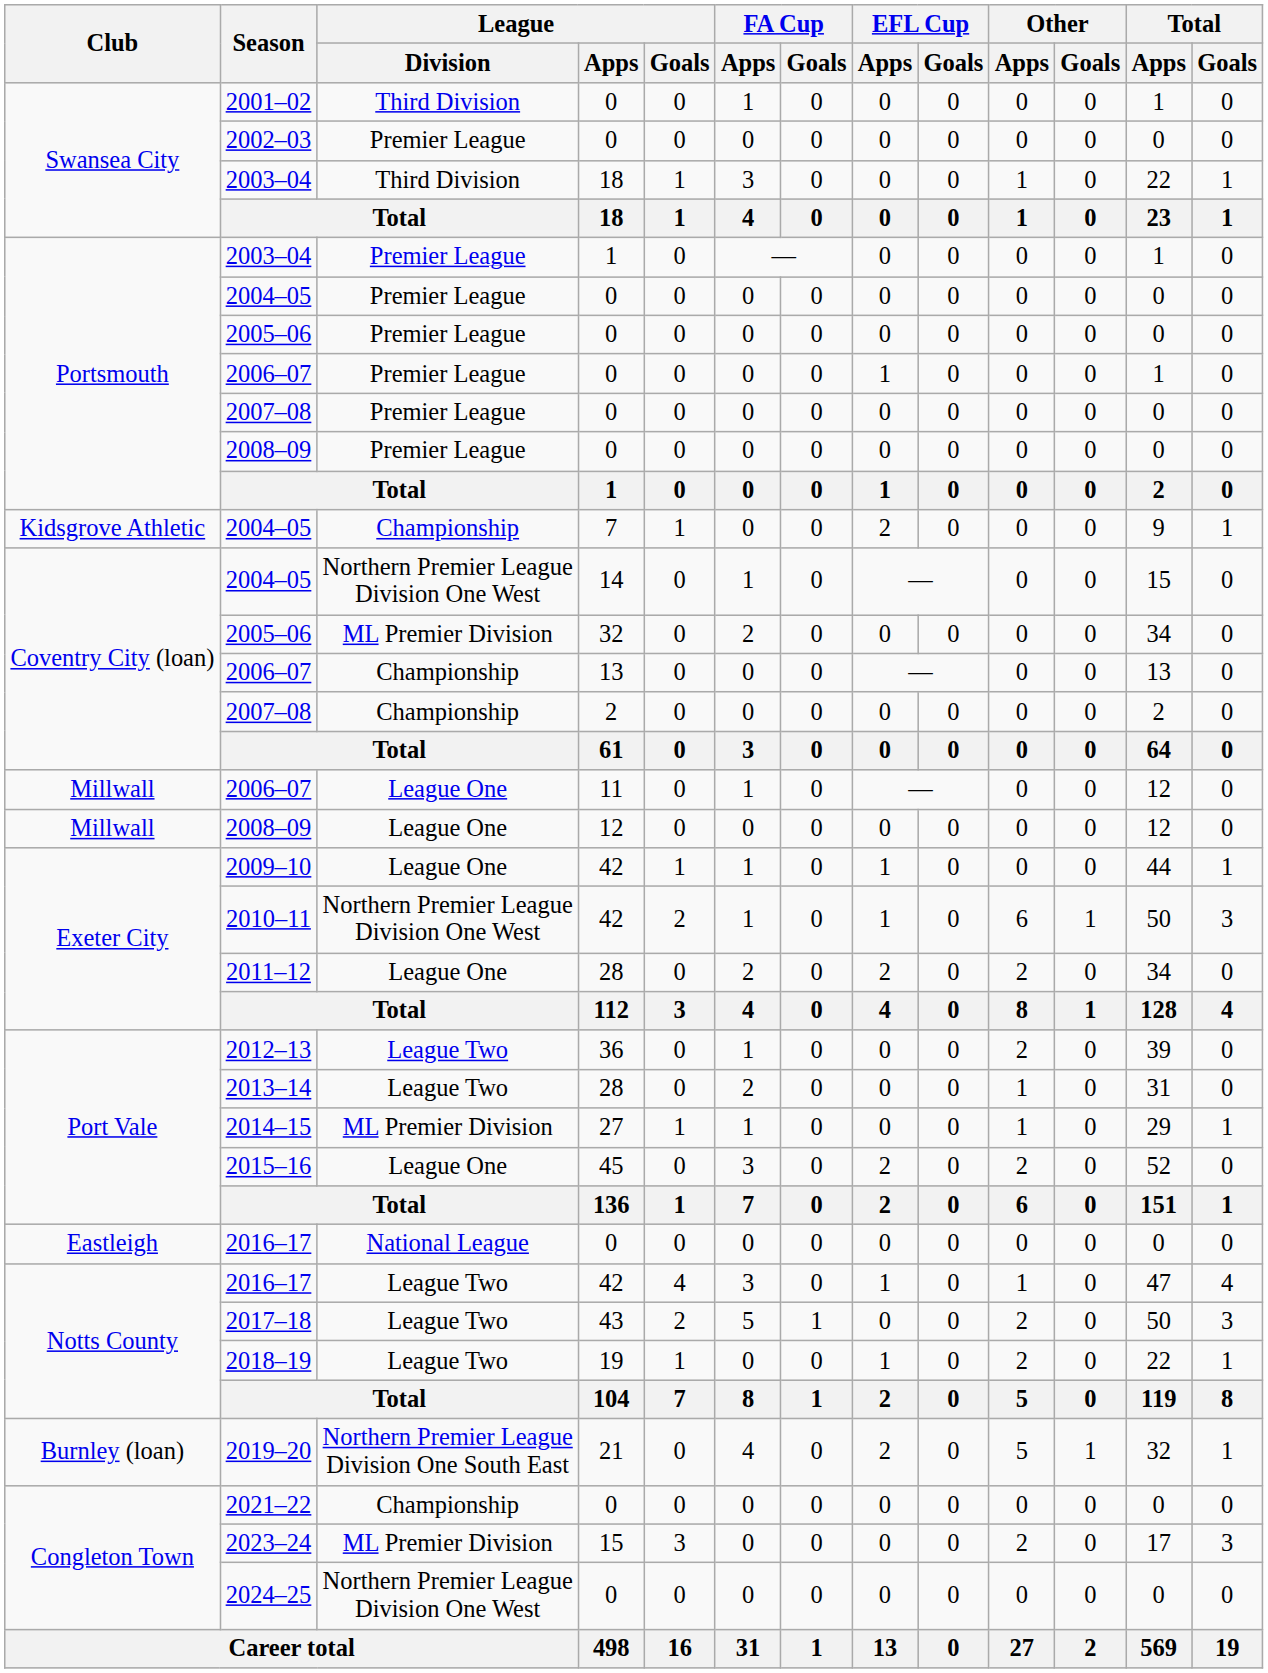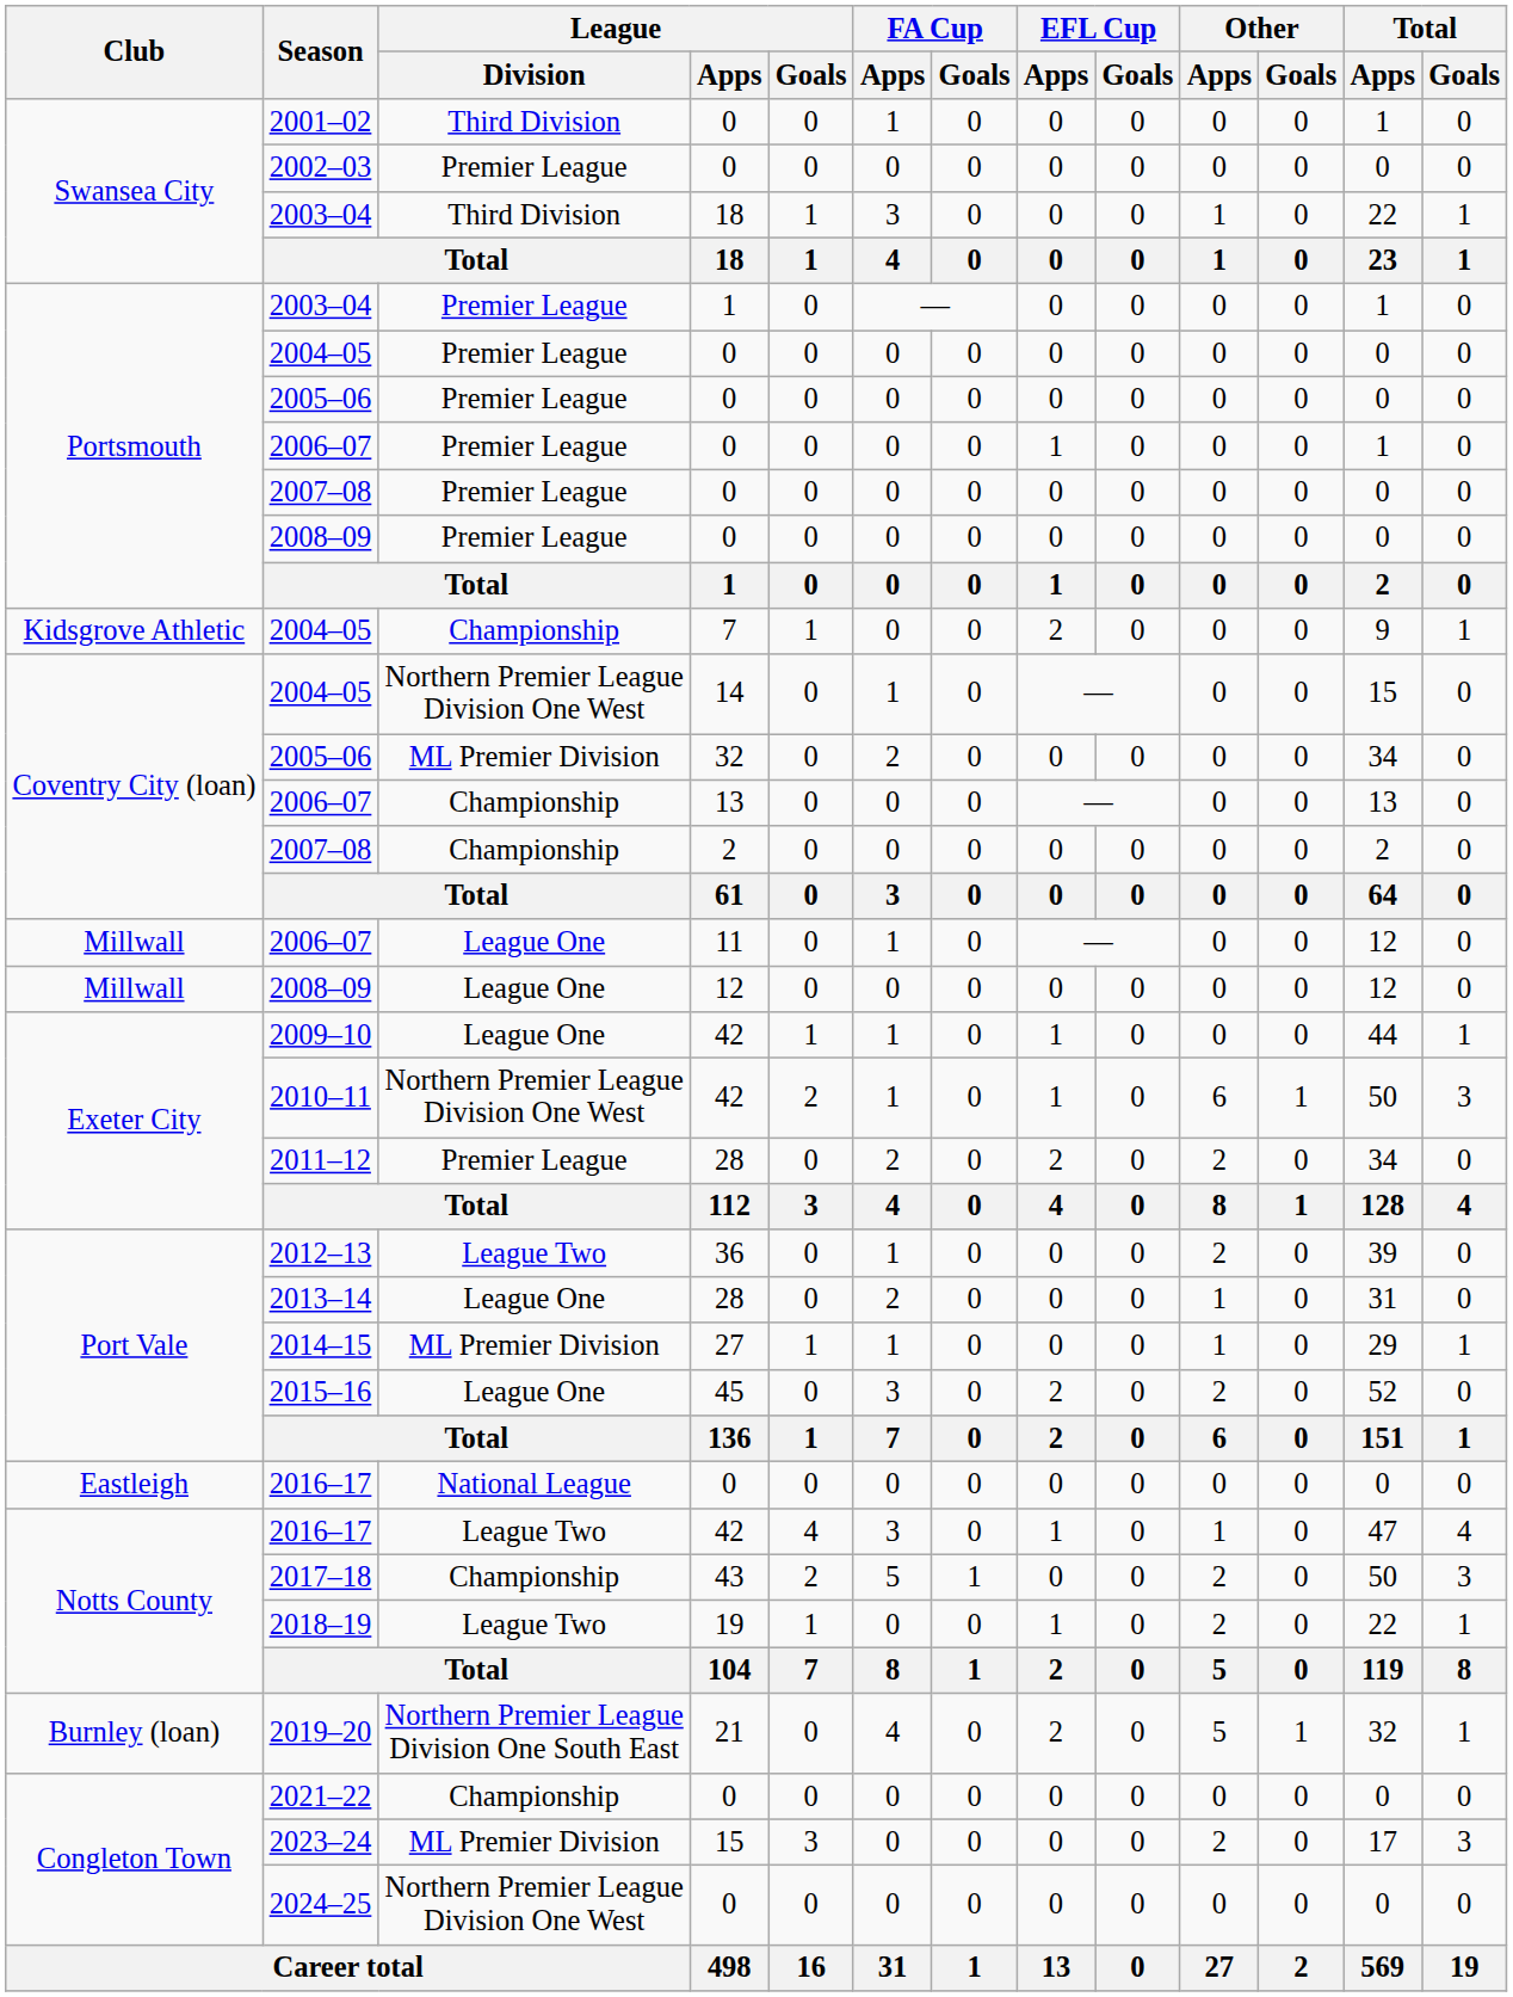2011–12 | League / Division: League One -> Premier League
2013–14 | League / Division: League Two -> League One
2017–18 | League / Division: League Two -> Championship
